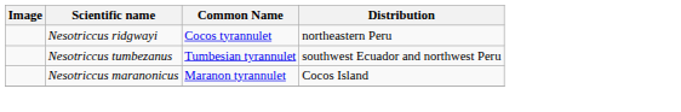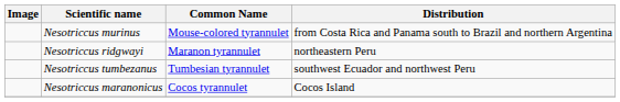+ row: Nesotriccus murinus | Mouse-colored tyrannulet | from Costa Rica and Panama south to Brazil and northern Argentina
Nesotriccus ridgwayi | Common Name: Cocos tyrannulet -> Maranon tyrannulet
Nesotriccus maranonicus | Common Name: Maranon tyrannulet -> Cocos tyrannulet
